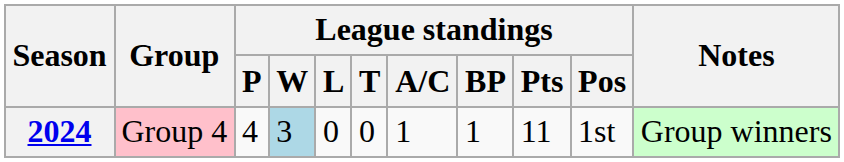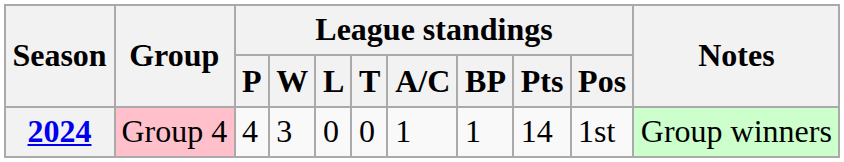2024 | League standings / W: lightblue background -> no background
2024 | League standings / Pts: 11 -> 14
